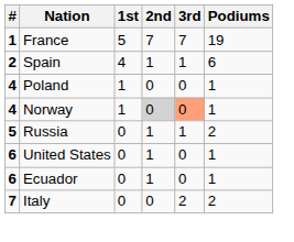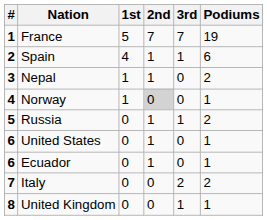+ row: 3 | Nepal | 1 | 1 | 0 | 2
- row: 4 | Poland | 1 | 0 | 0 | 1
Norway | 3rd: lightsalmon background -> no background
+ row: 8 | United Kingdom | 0 | 0 | 1 | 1
